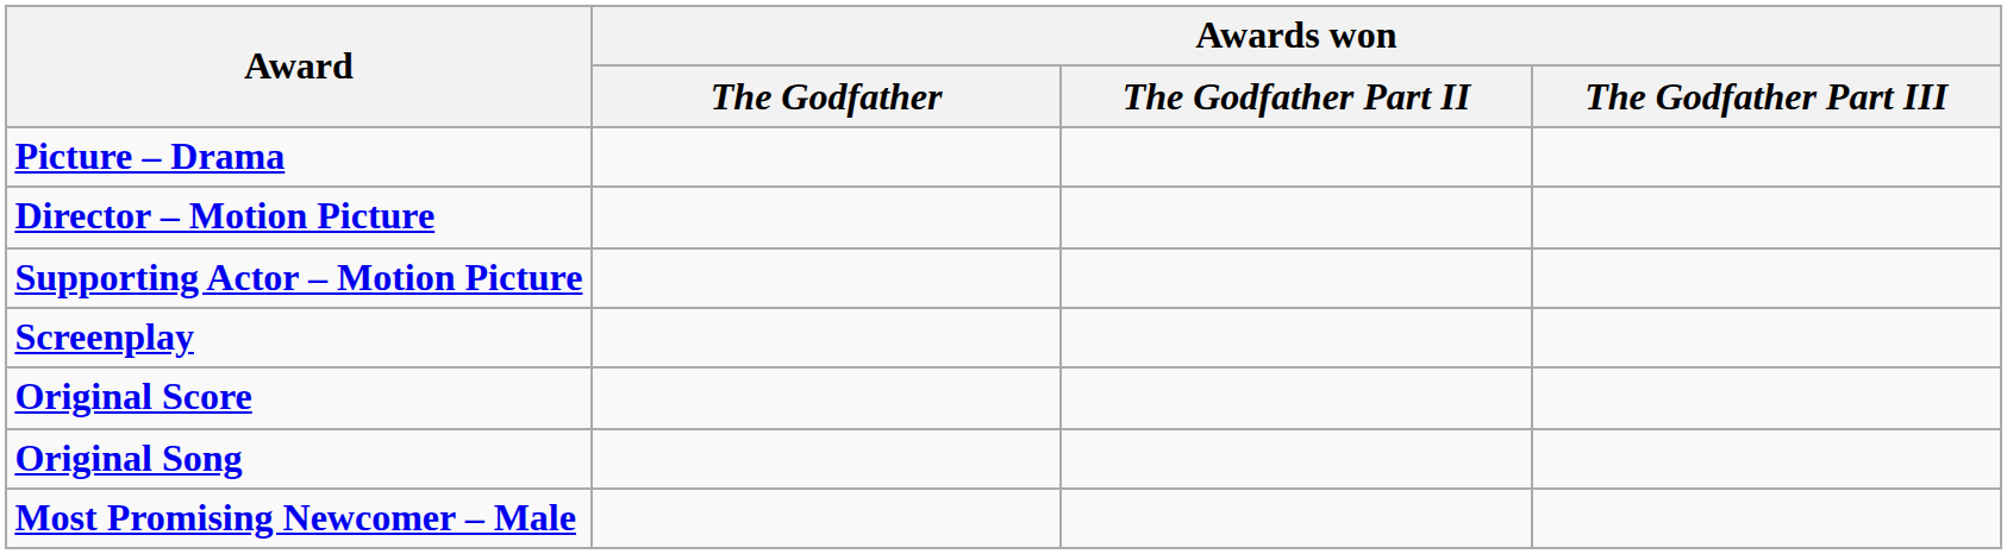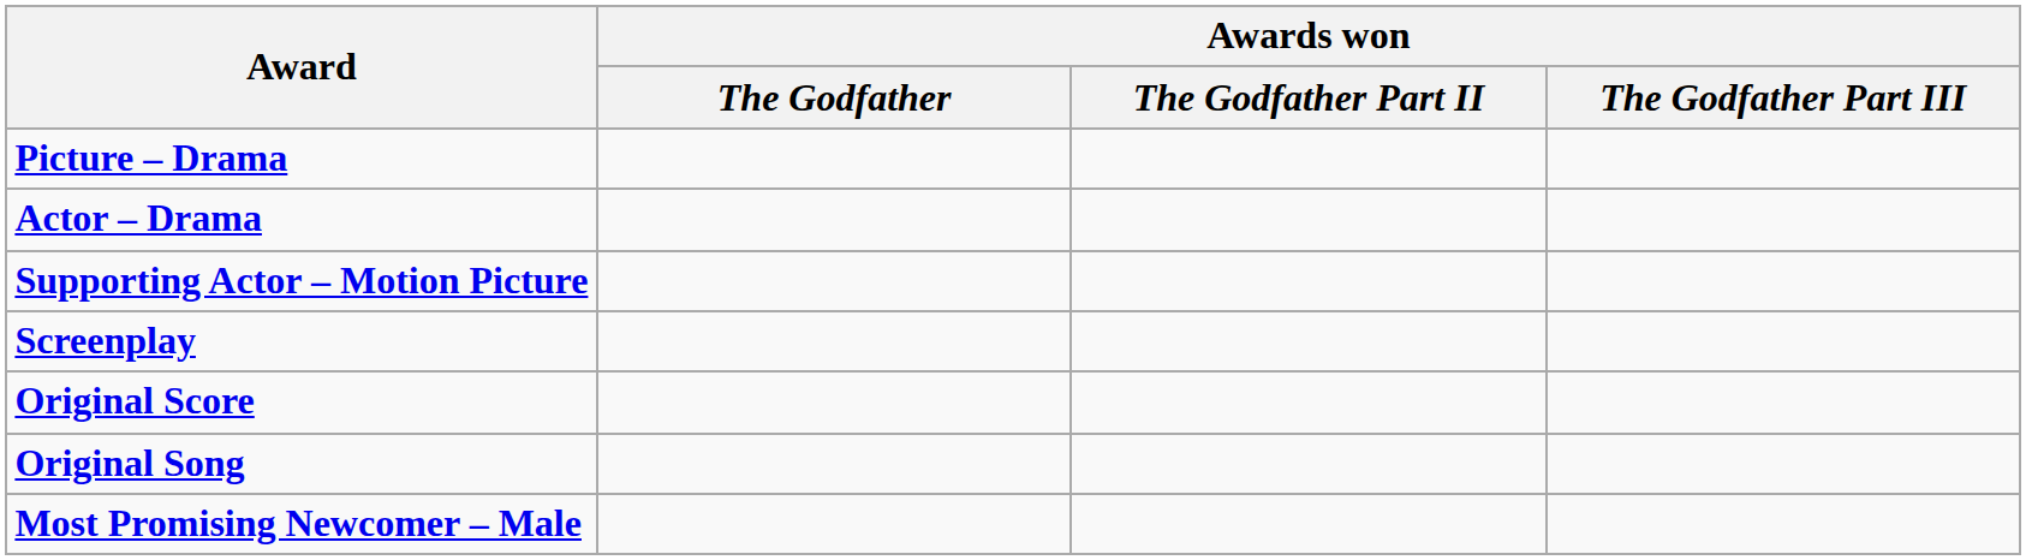- row: Director – Motion Picture
+ row: Actor – Drama
